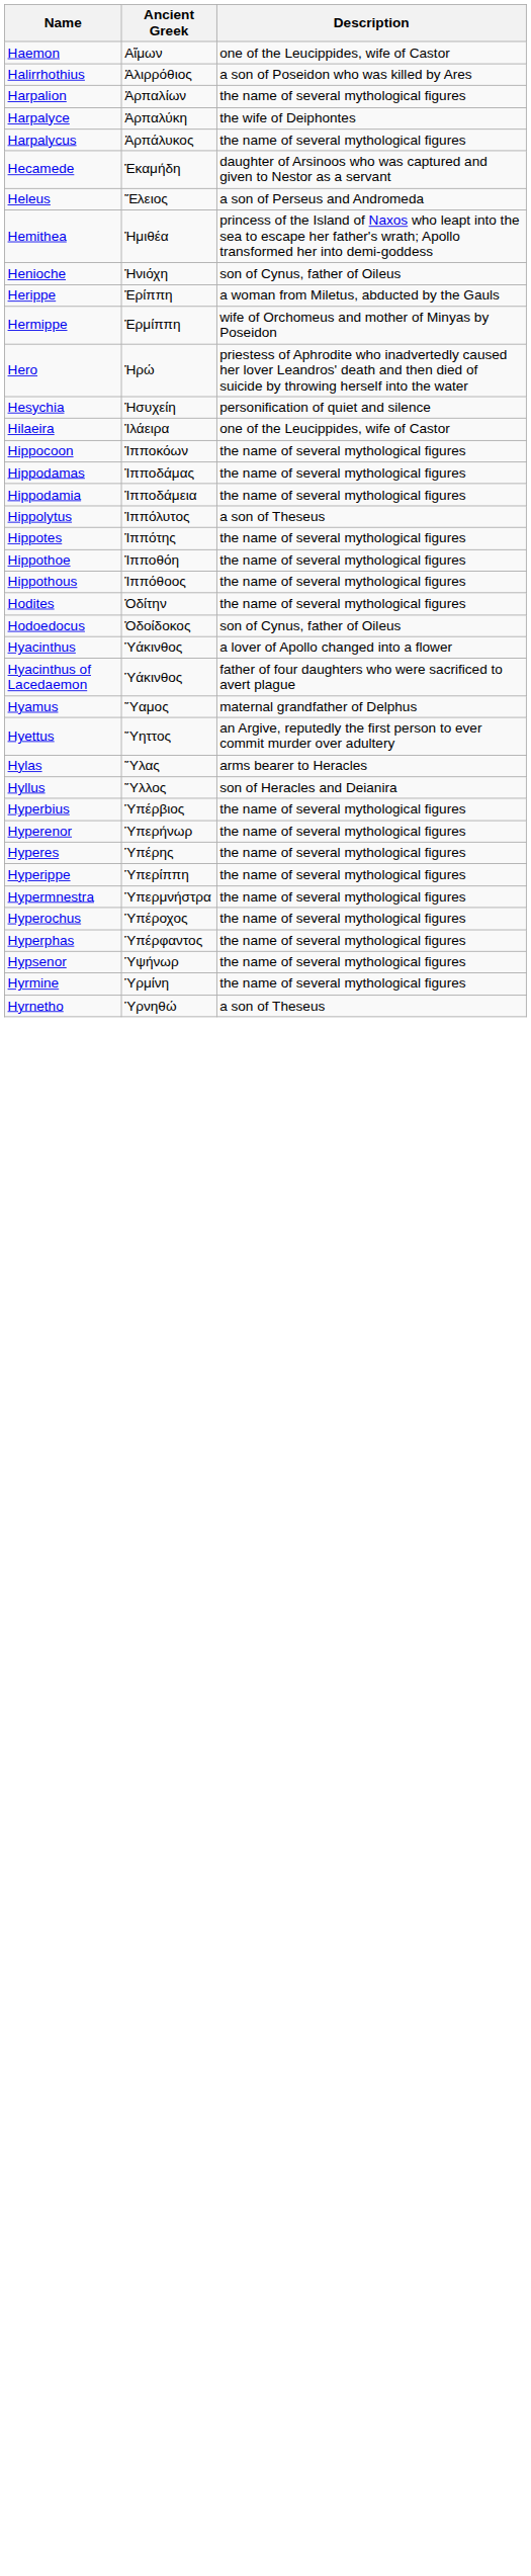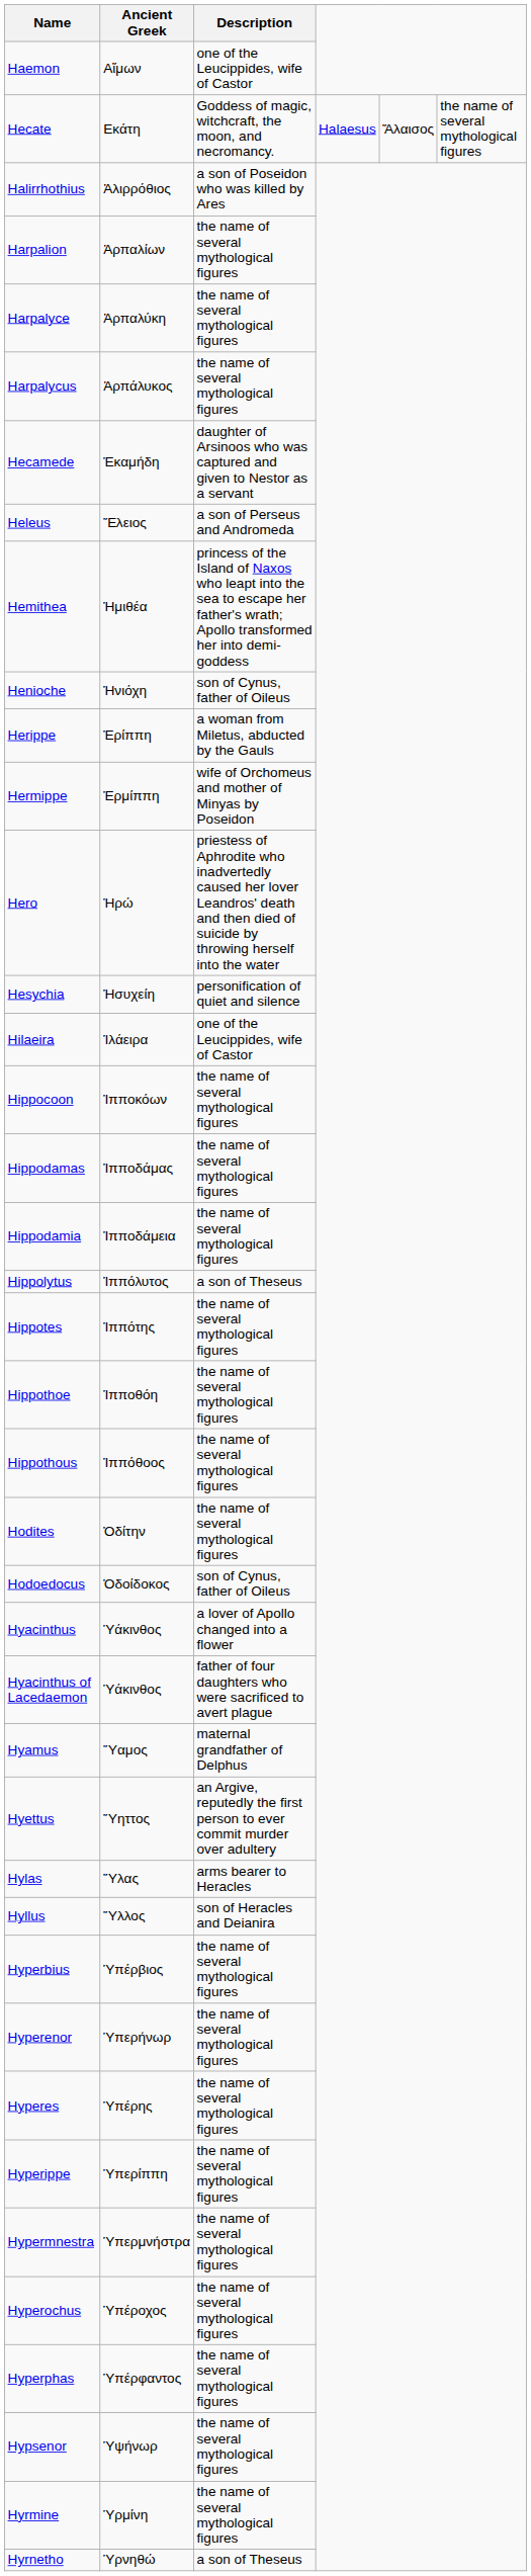+ row: Hecate | Εκάτη | Goddess of magic, witchcraft, the moon, and necromancy. | Halaesus | Ἅλαισος | the name of several mythological figures
Harpalyce | Description: the wife of Deiphontes -> the name of several mythological figures
